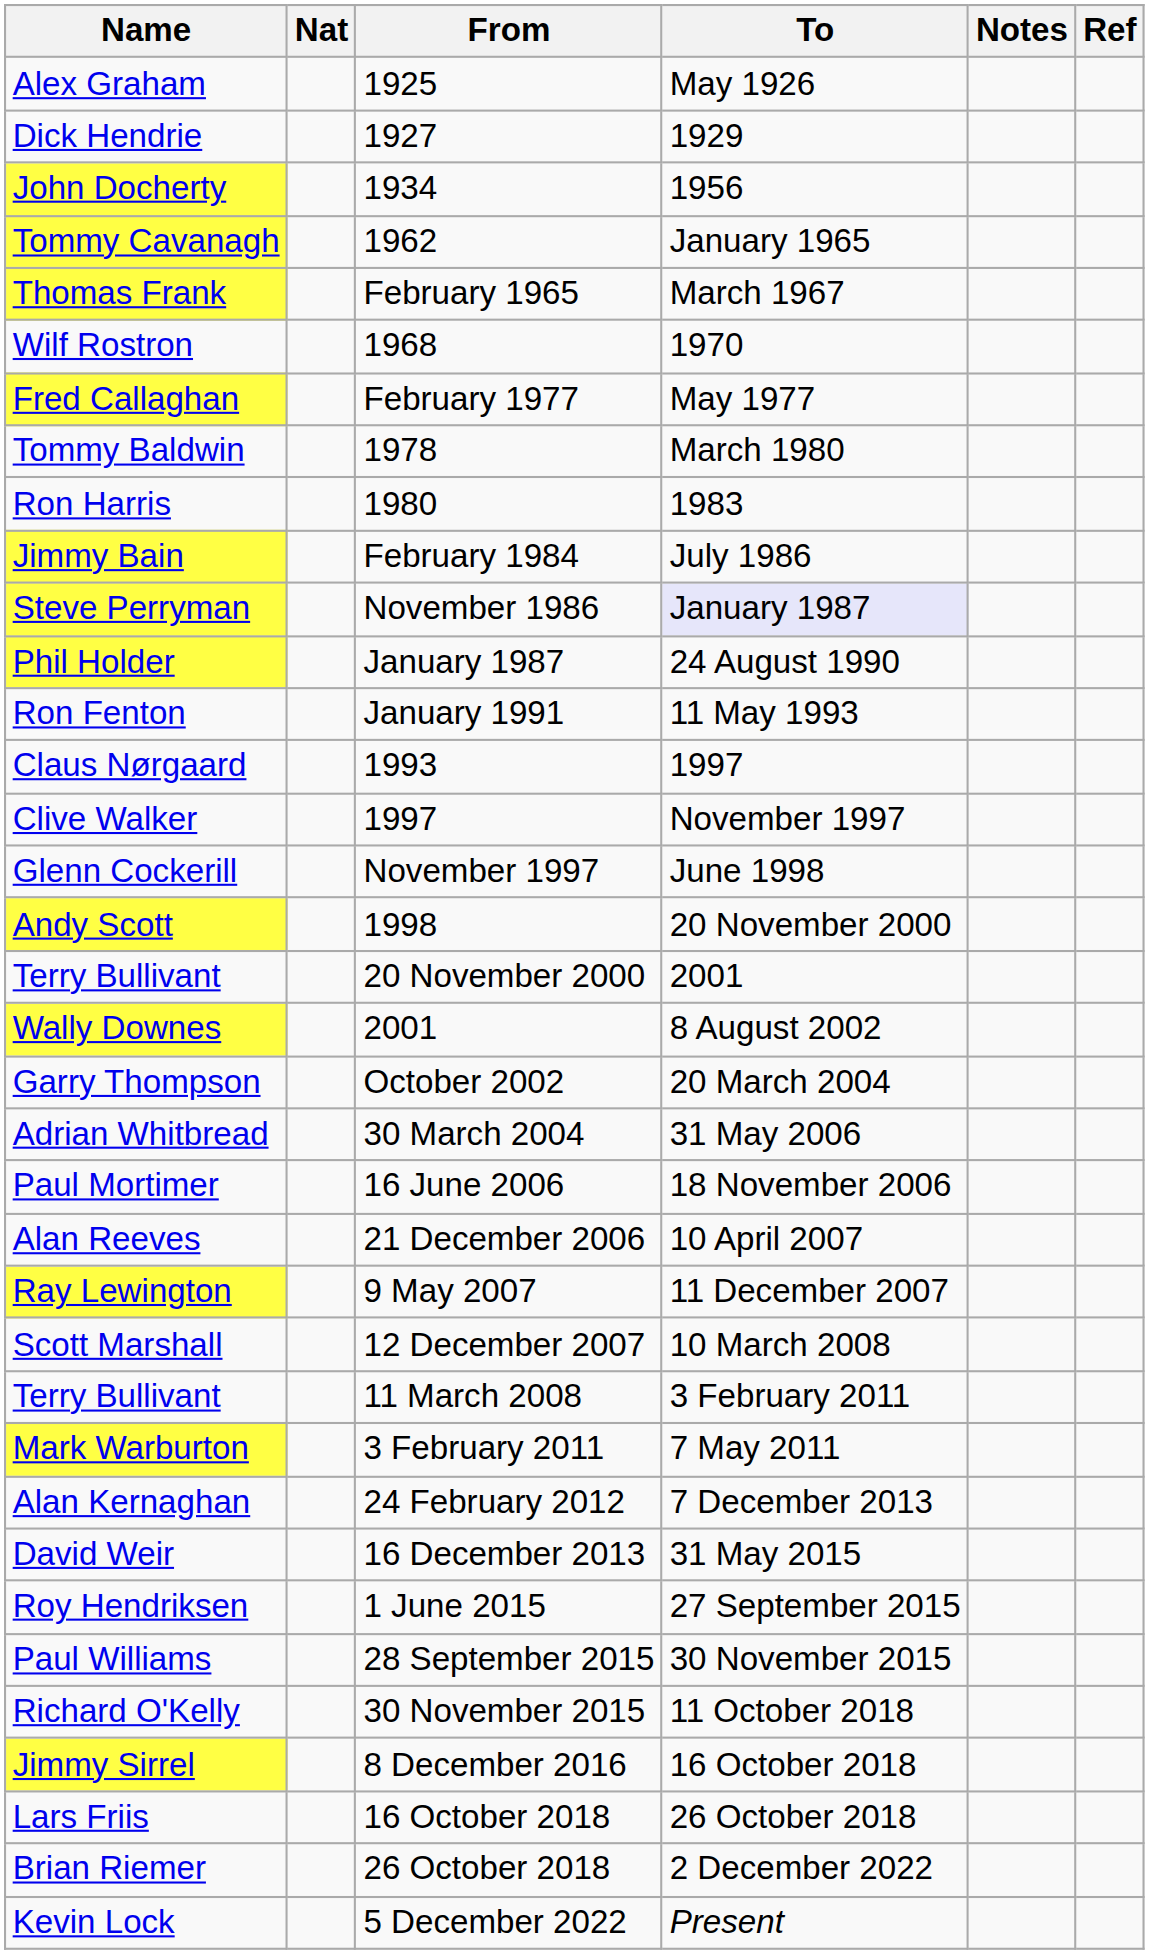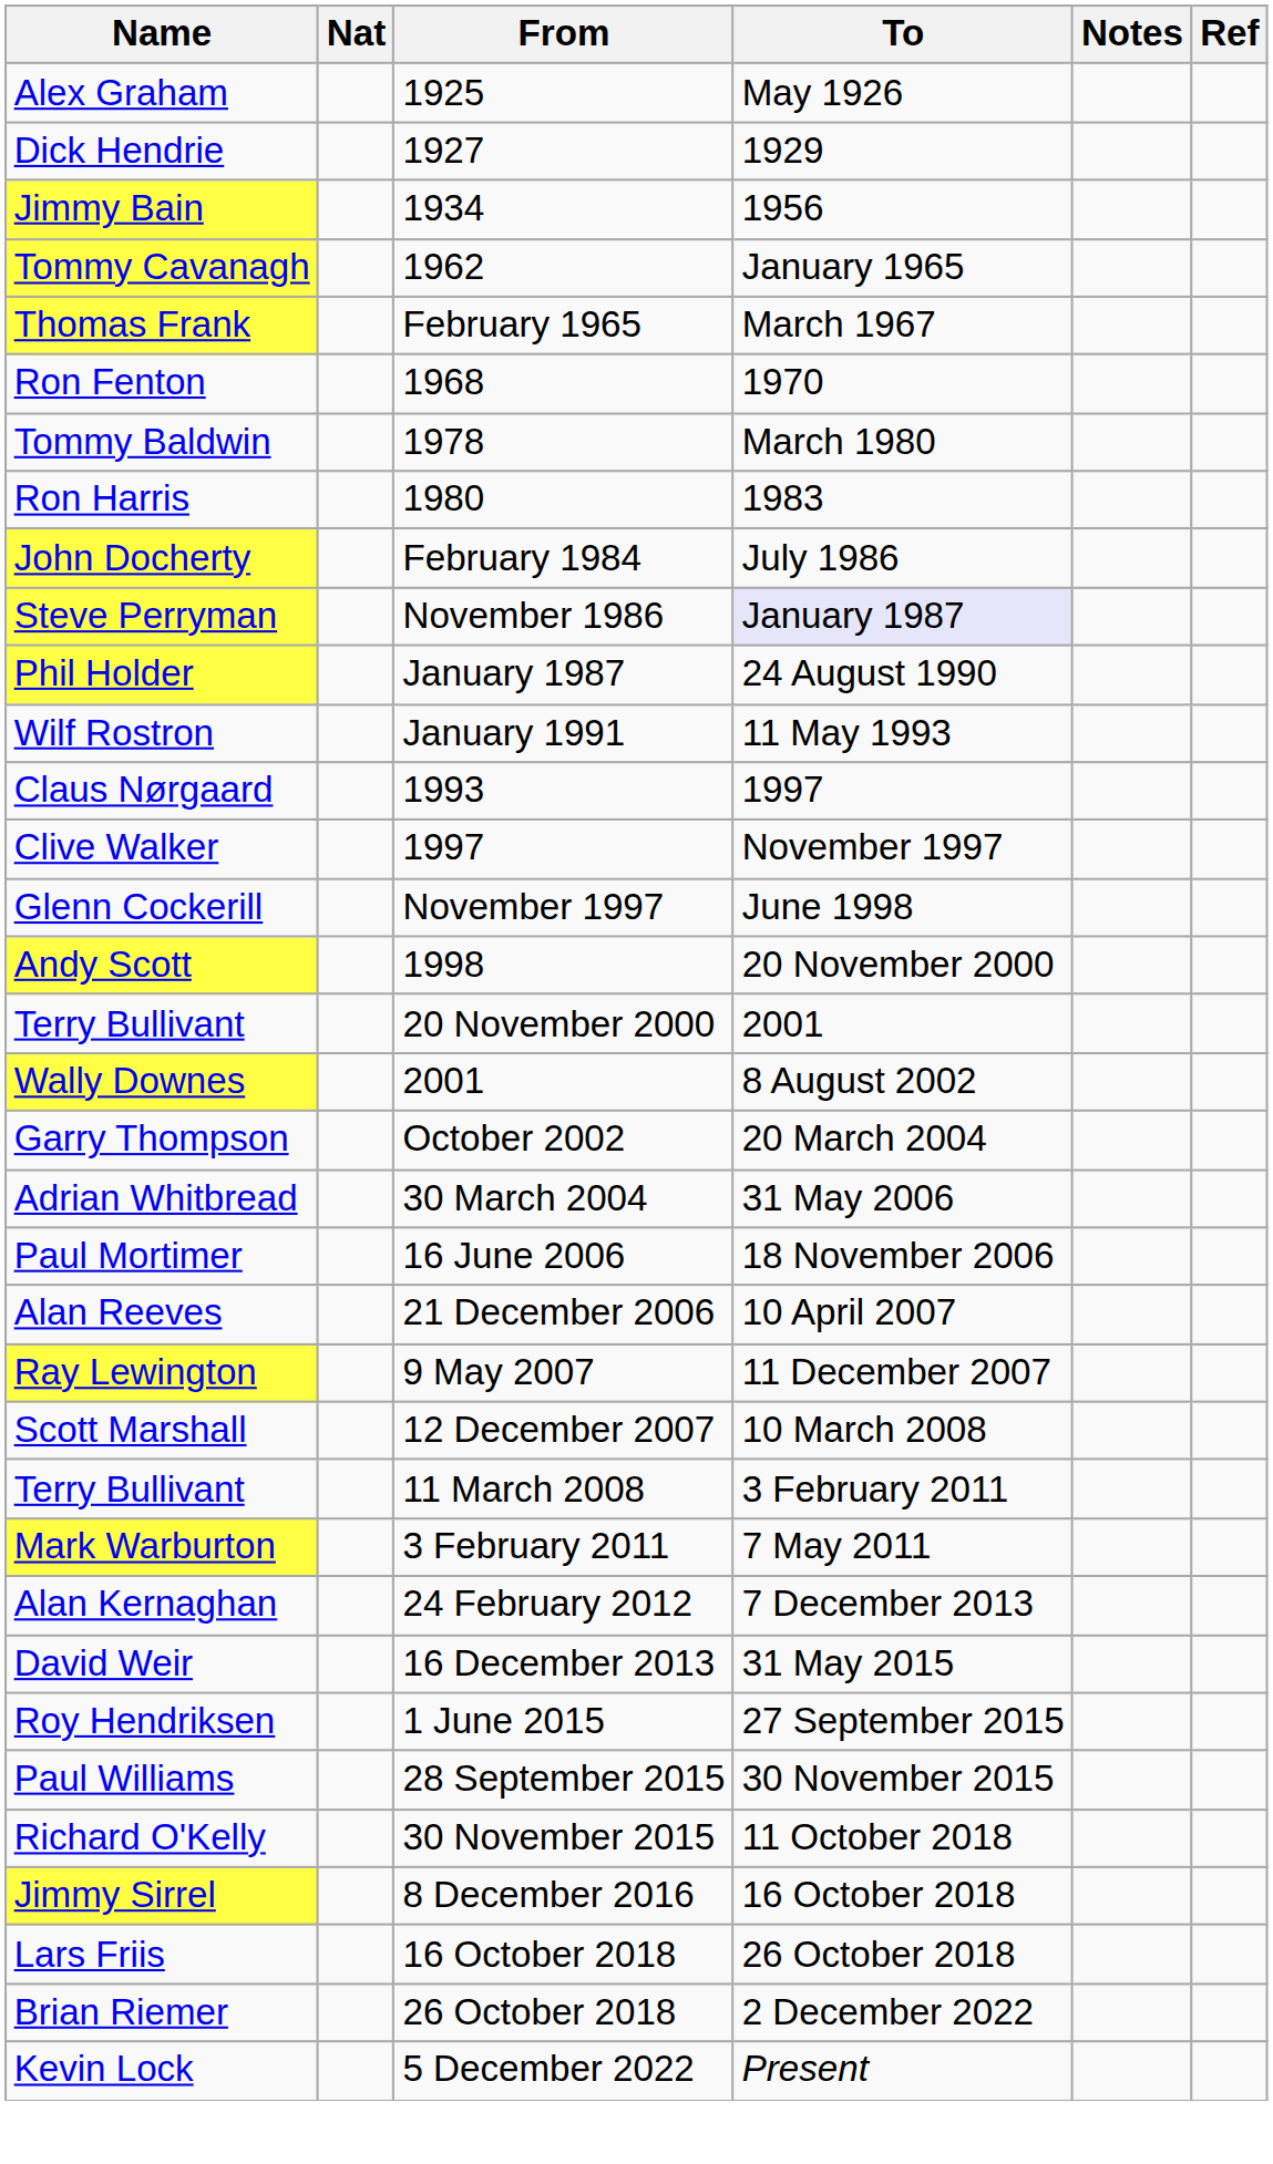1934 | Name: John Docherty -> Jimmy Bain
1968 | Name: Wilf Rostron -> Ron Fenton
- row: Fred Callaghan | February 1977 | May 1977
February 1984 | Name: Jimmy Bain -> John Docherty
January 1991 | Name: Ron Fenton -> Wilf Rostron
